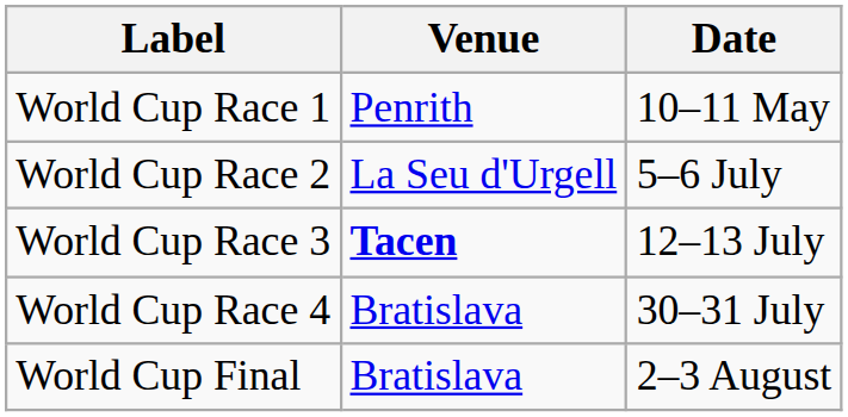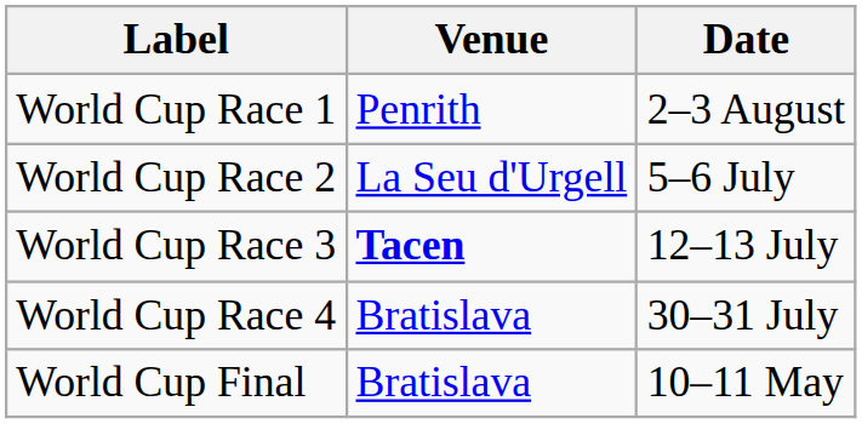World Cup Race 1 | Date: 10–11 May -> 2–3 August
World Cup Final | Date: 2–3 August -> 10–11 May
